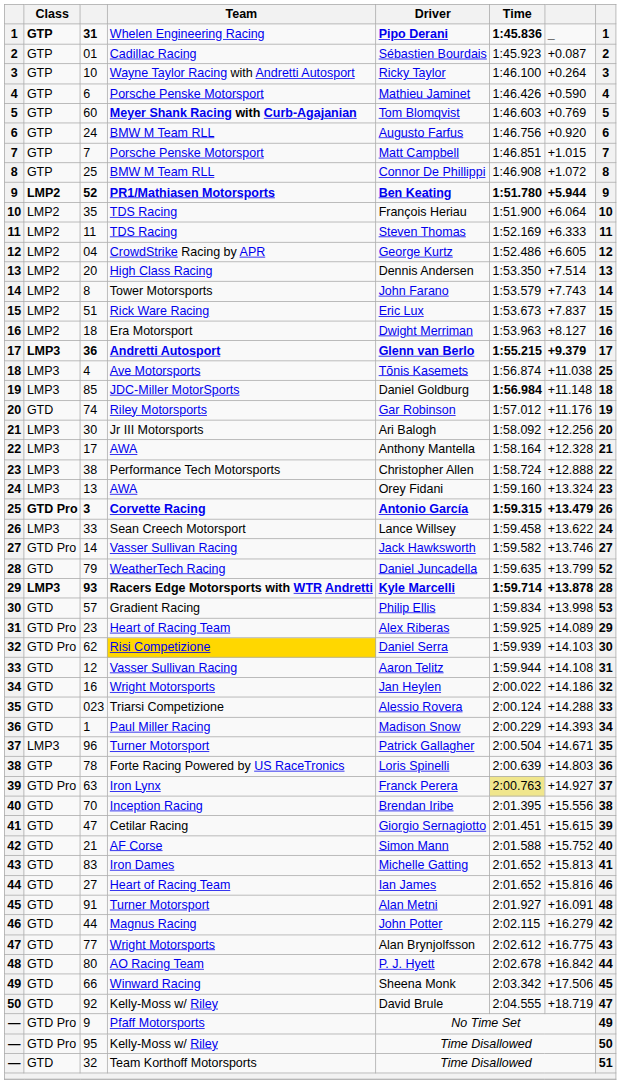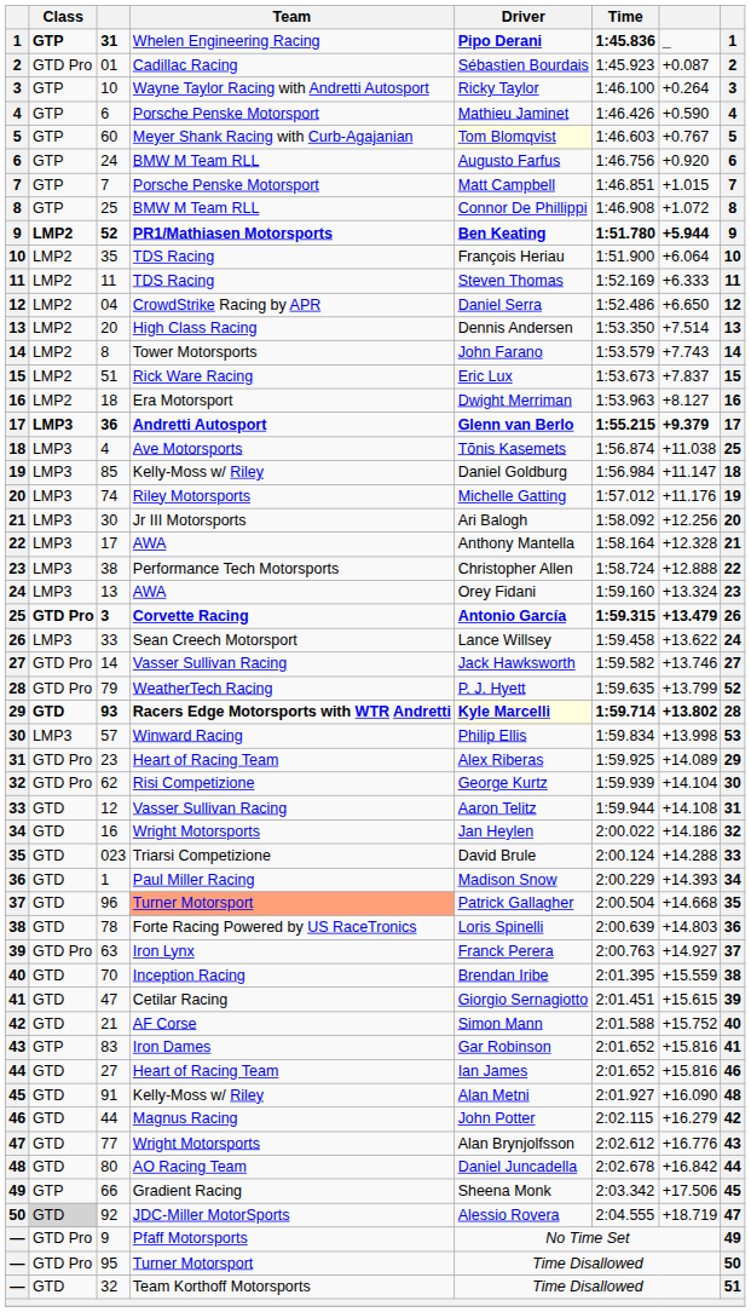01 | Class: GTP -> GTD Pro
60 | Team: bold -> normal
60 | Driver: no background -> lightyellow background
60 | column 7: +0.769 -> +0.767
04 | Driver: George Kurtz -> Daniel Serra
04 | column 7: +6.605 -> +6.650
85 | Team: JDC-Miller MotorSports -> Kelly-Moss w/ Riley
85 | Time: bold -> normal
85 | column 7: +11.148 -> +11.147
74 | Class: GTD -> LMP3
74 | Driver: Gar Robinson -> Michelle Gatting
79 | Class: GTD -> GTD Pro
79 | Driver: Daniel Juncadella -> P. J. Hyett
93 | Class: LMP3 -> GTD
93 | Driver: no background -> lightyellow background
93 | column 7: +13.878 -> +13.802
57 | Class: GTD -> LMP3
57 | Team: Gradient Racing -> Winward Racing
62 | Team: gold background -> no background
62 | Driver: Daniel Serra -> George Kurtz
62 | column 7: +14.103 -> +14.104
023 | Driver: Alessio Rovera -> David Brule
96 | Class: LMP3 -> GTD
96 | Team: no background -> lightsalmon background
96 | column 7: +14.671 -> +14.668
78 | Class: GTP -> GTD
63 | Time: khaki background -> no background
70 | column 7: +15.556 -> +15.559
83 | Class: GTD -> GTP
83 | Driver: Michelle Gatting -> Gar Robinson
83 | column 7: +15.813 -> +15.816
91 | Team: Turner Motorsport -> Kelly-Moss w/ Riley
91 | column 7: +16.091 -> +16.090
77 | column 7: +16.775 -> +16.776
80 | Driver: P. J. Hyett -> Daniel Juncadella
66 | Class: GTD -> GTP
66 | Team: Winward Racing -> Gradient Racing
92 | Class: no background -> lightgrey background
92 | Team: Kelly-Moss w/ Riley -> JDC-Miller MotorSports
92 | Driver: David Brule -> Alessio Rovera
95 | Team: Kelly-Moss w/ Riley -> Turner Motorsport
